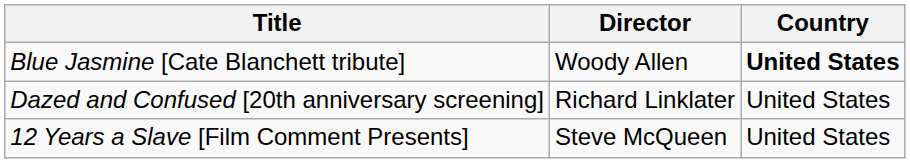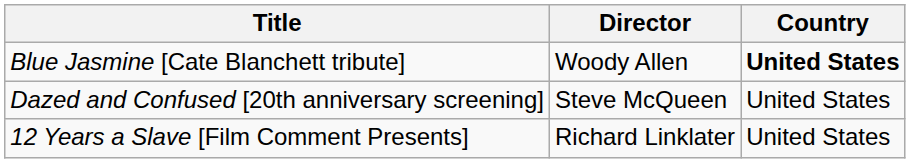Dazed and Confused [20th anniversary screening] | Director: Richard Linklater -> Steve McQueen
12 Years a Slave [Film Comment Presents] | Director: Steve McQueen -> Richard Linklater
